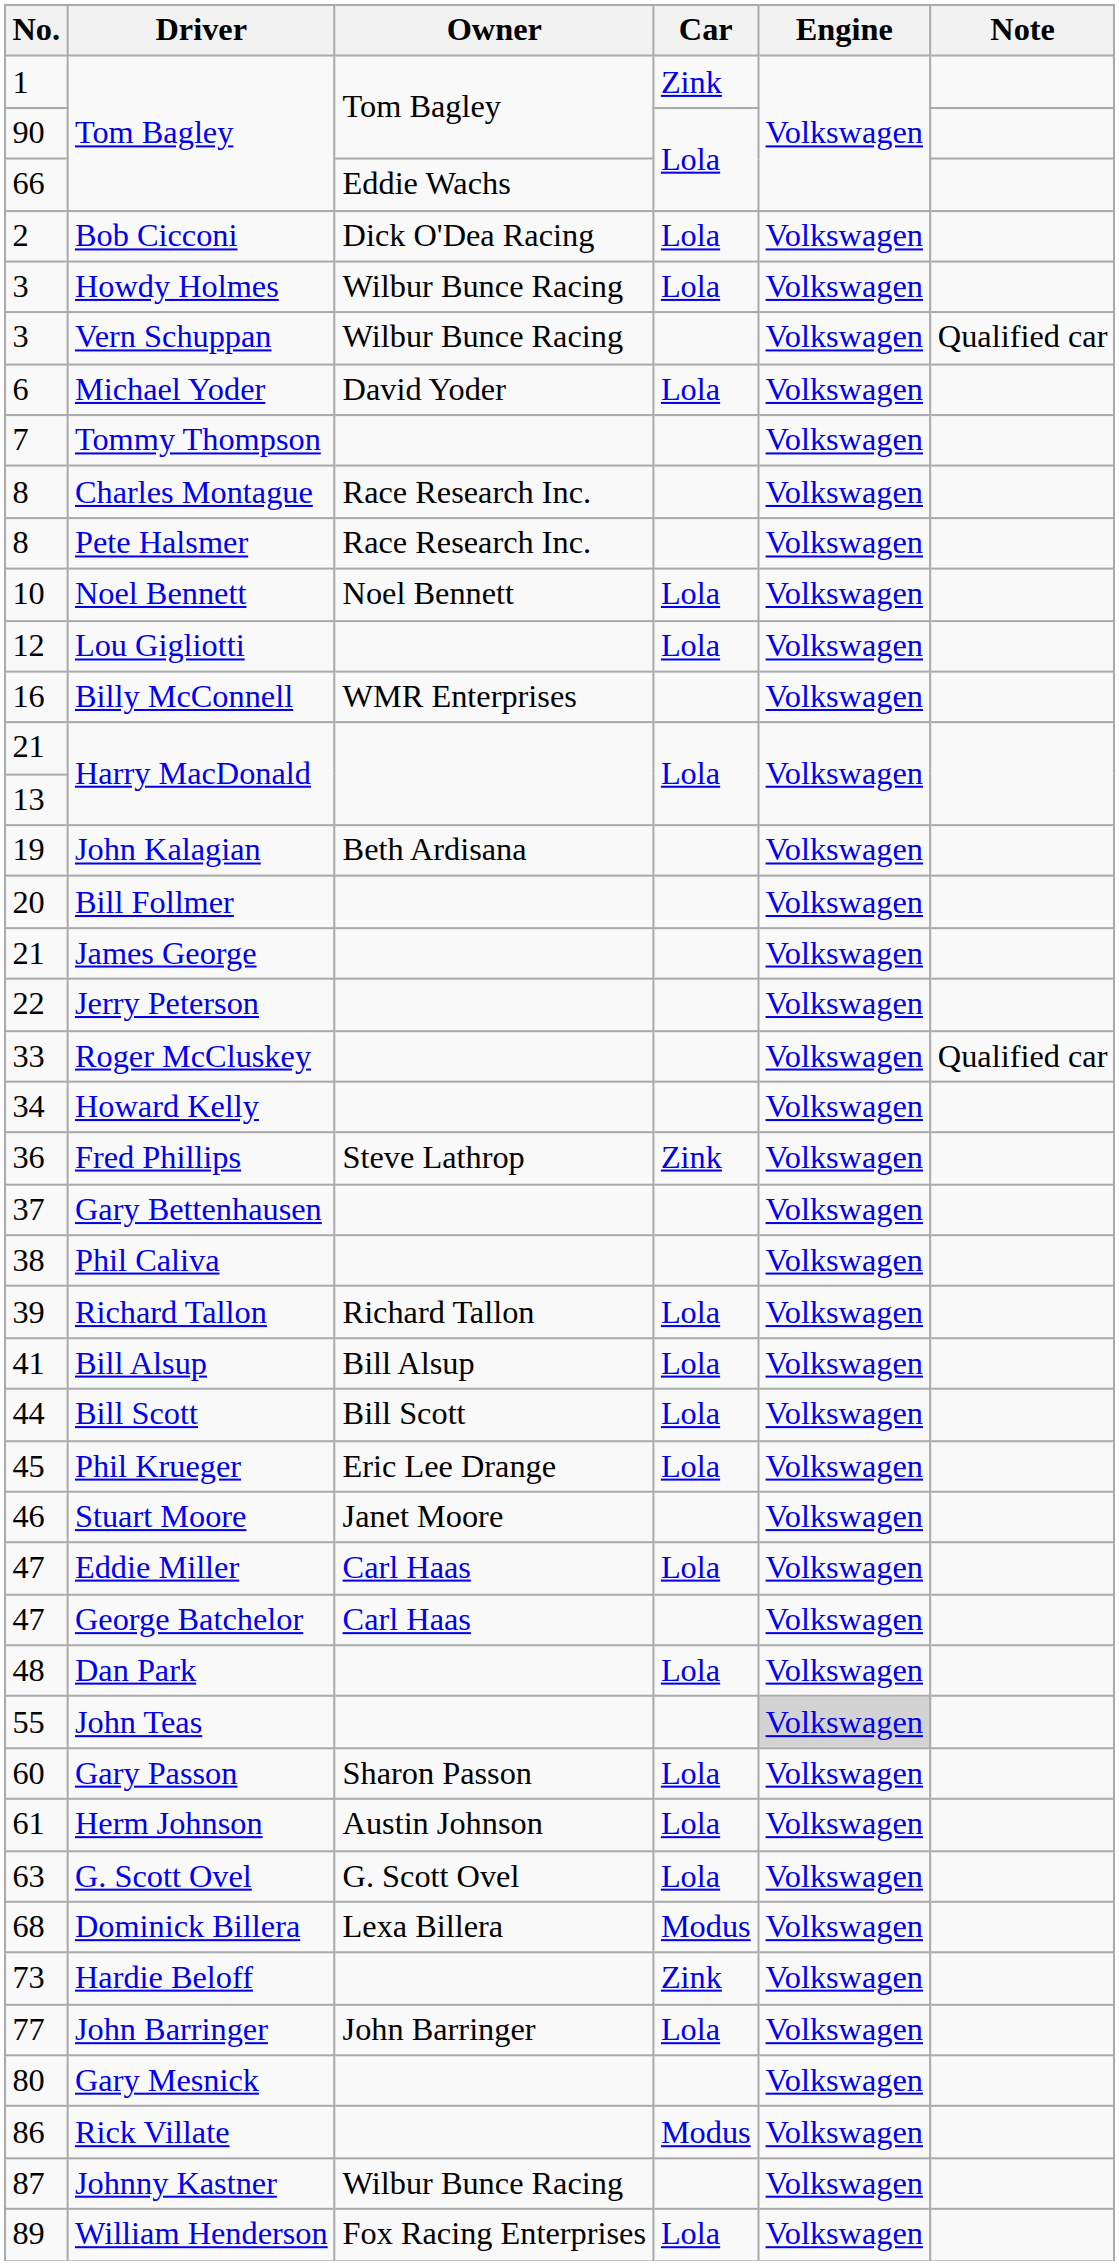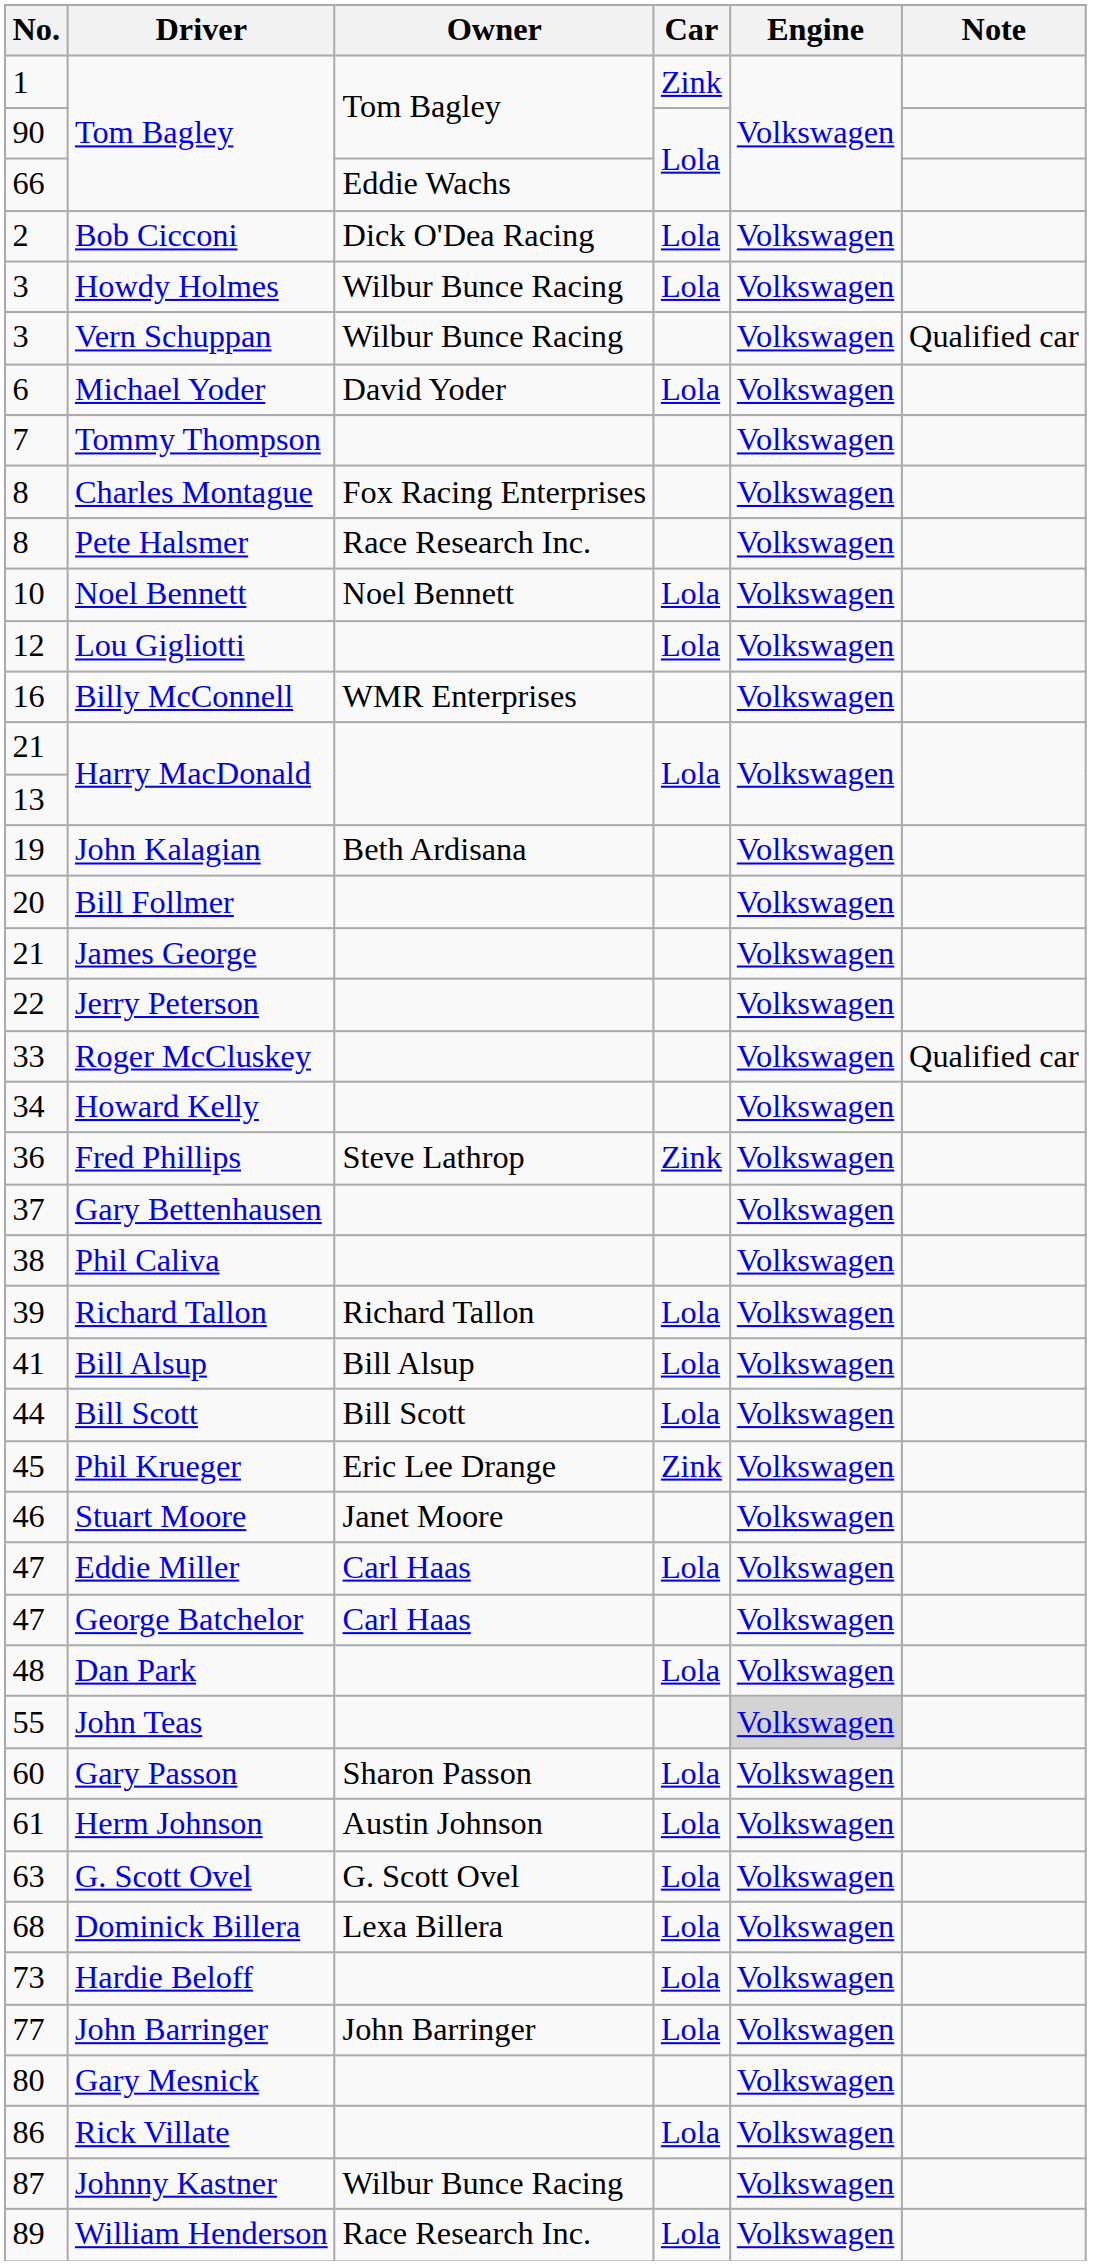Charles Montague | Owner: Race Research Inc. -> Fox Racing Enterprises
Phil Krueger | Car: Lola -> Zink
Dominick Billera | Car: Modus -> Lola
Hardie Beloff | Car: Zink -> Lola
Rick Villate | Car: Modus -> Lola
William Henderson | Owner: Fox Racing Enterprises -> Race Research Inc.
